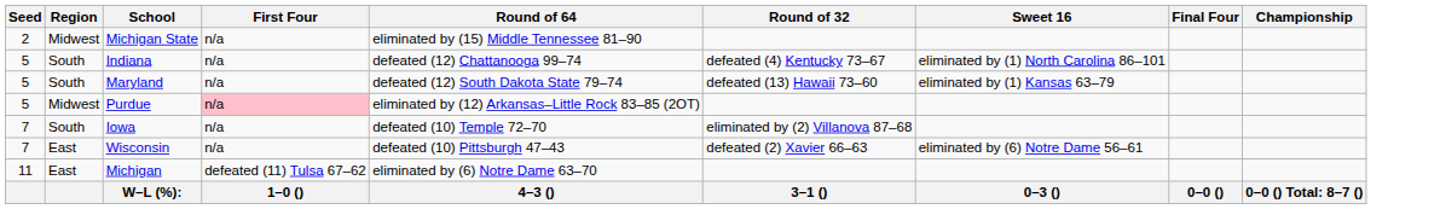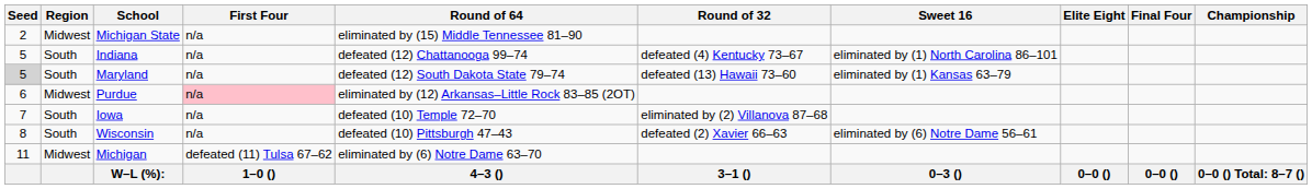+ column: Elite Eight | 0–0 ()
Maryland | Seed: no background -> lightgrey background
Purdue | Seed: 5 -> 6
Wisconsin | Seed: 7 -> 8
Wisconsin | Region: East -> South
Michigan | Region: East -> Midwest
